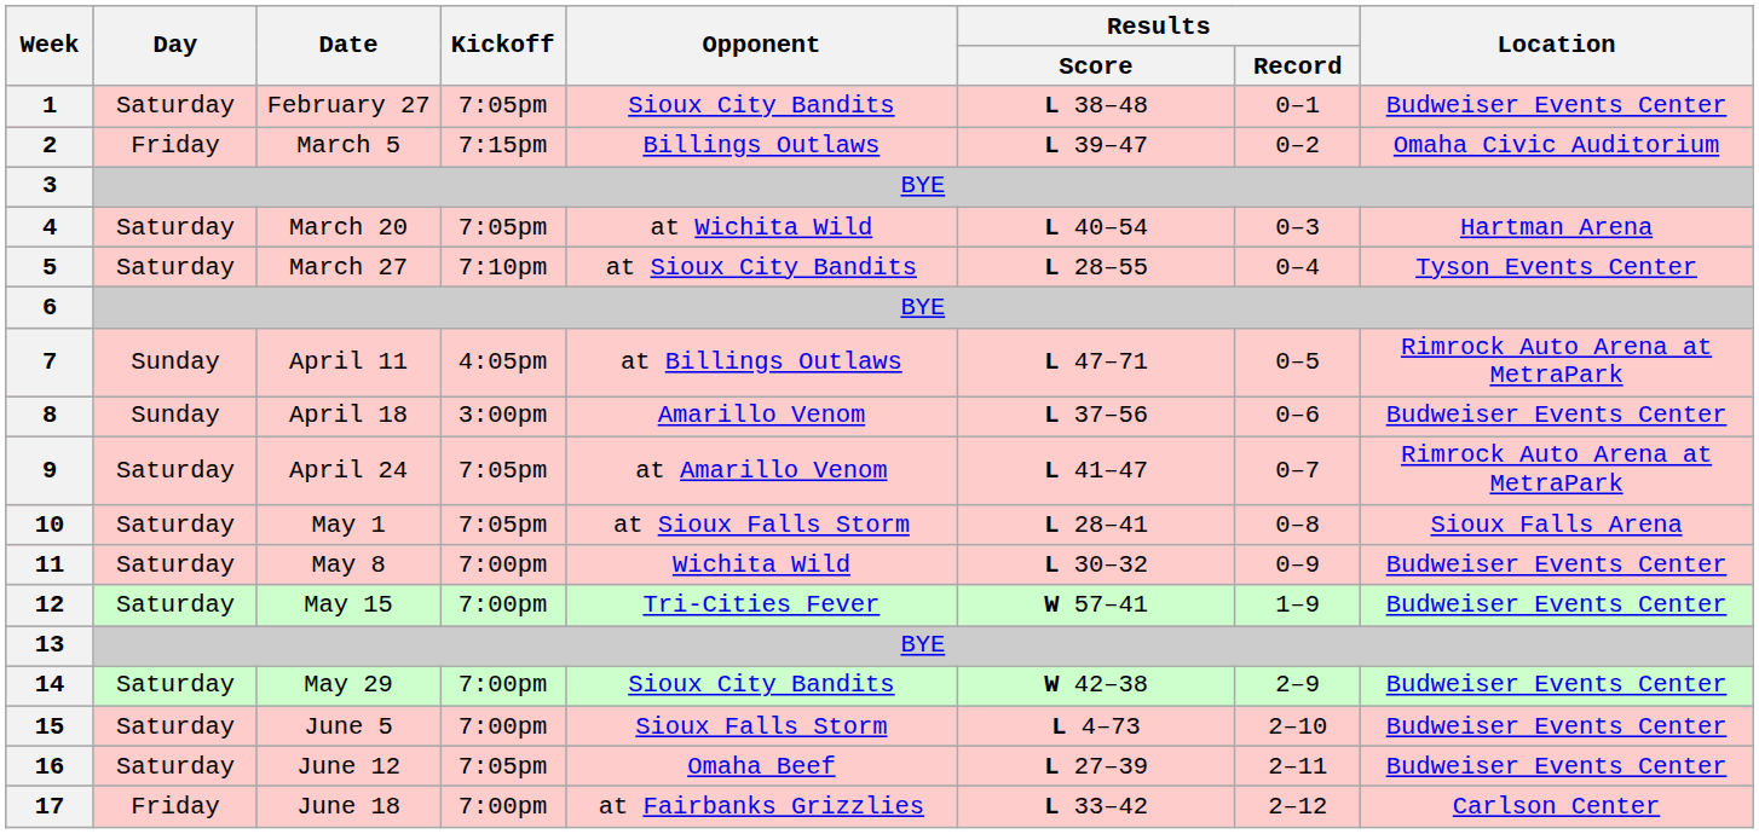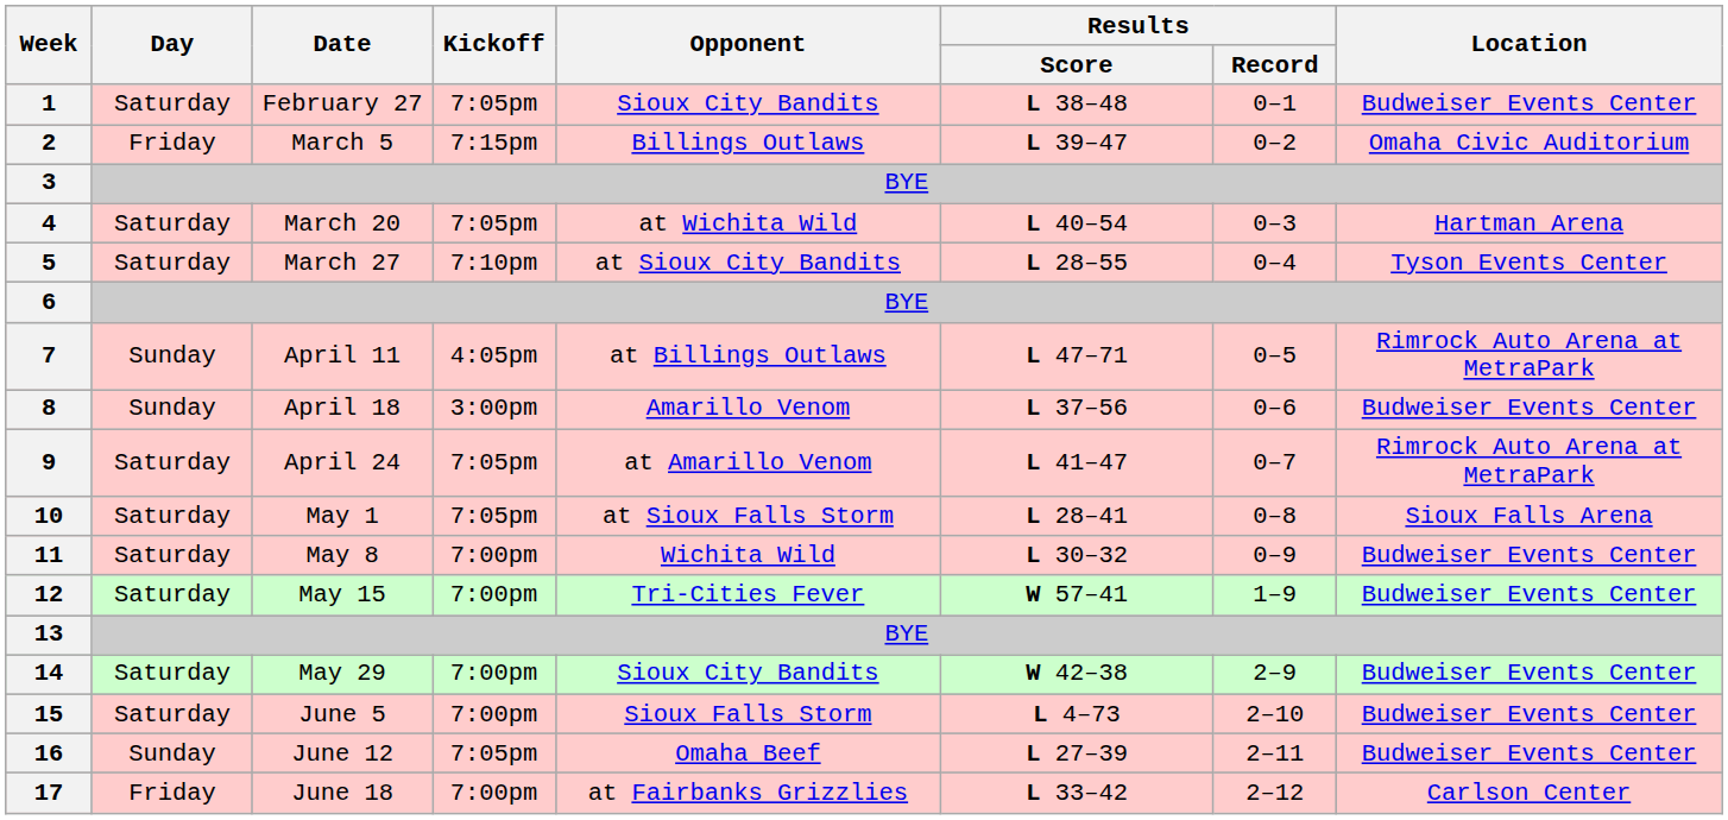16 | Day: Saturday -> Sunday
